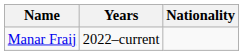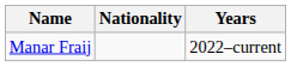columns swapped: Nationality <-> Years
